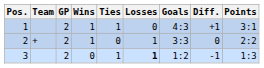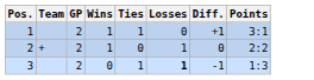- column: Goals | 4:3 | 3:3 | 1:2
